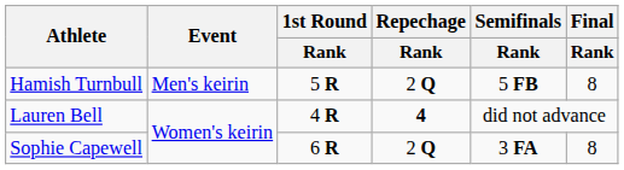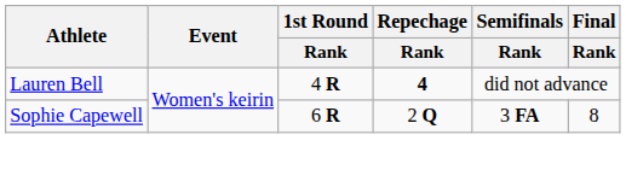- row: Hamish Turnbull | Men's keirin | 5 R | 2 Q | 5 FB | 8
